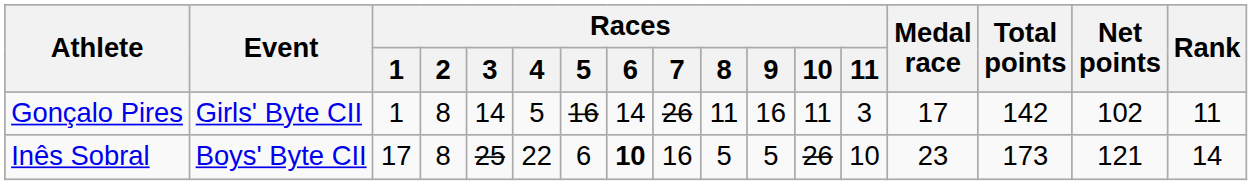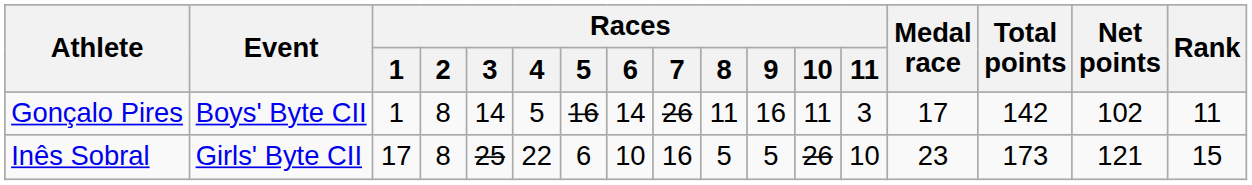Gonçalo Pires | Event: Girls' Byte CII -> Boys' Byte CII
Inês Sobral | Event: Boys' Byte CII -> Girls' Byte CII
Inês Sobral | Races / 6: bold -> normal
Inês Sobral | Rank: 14 -> 15
